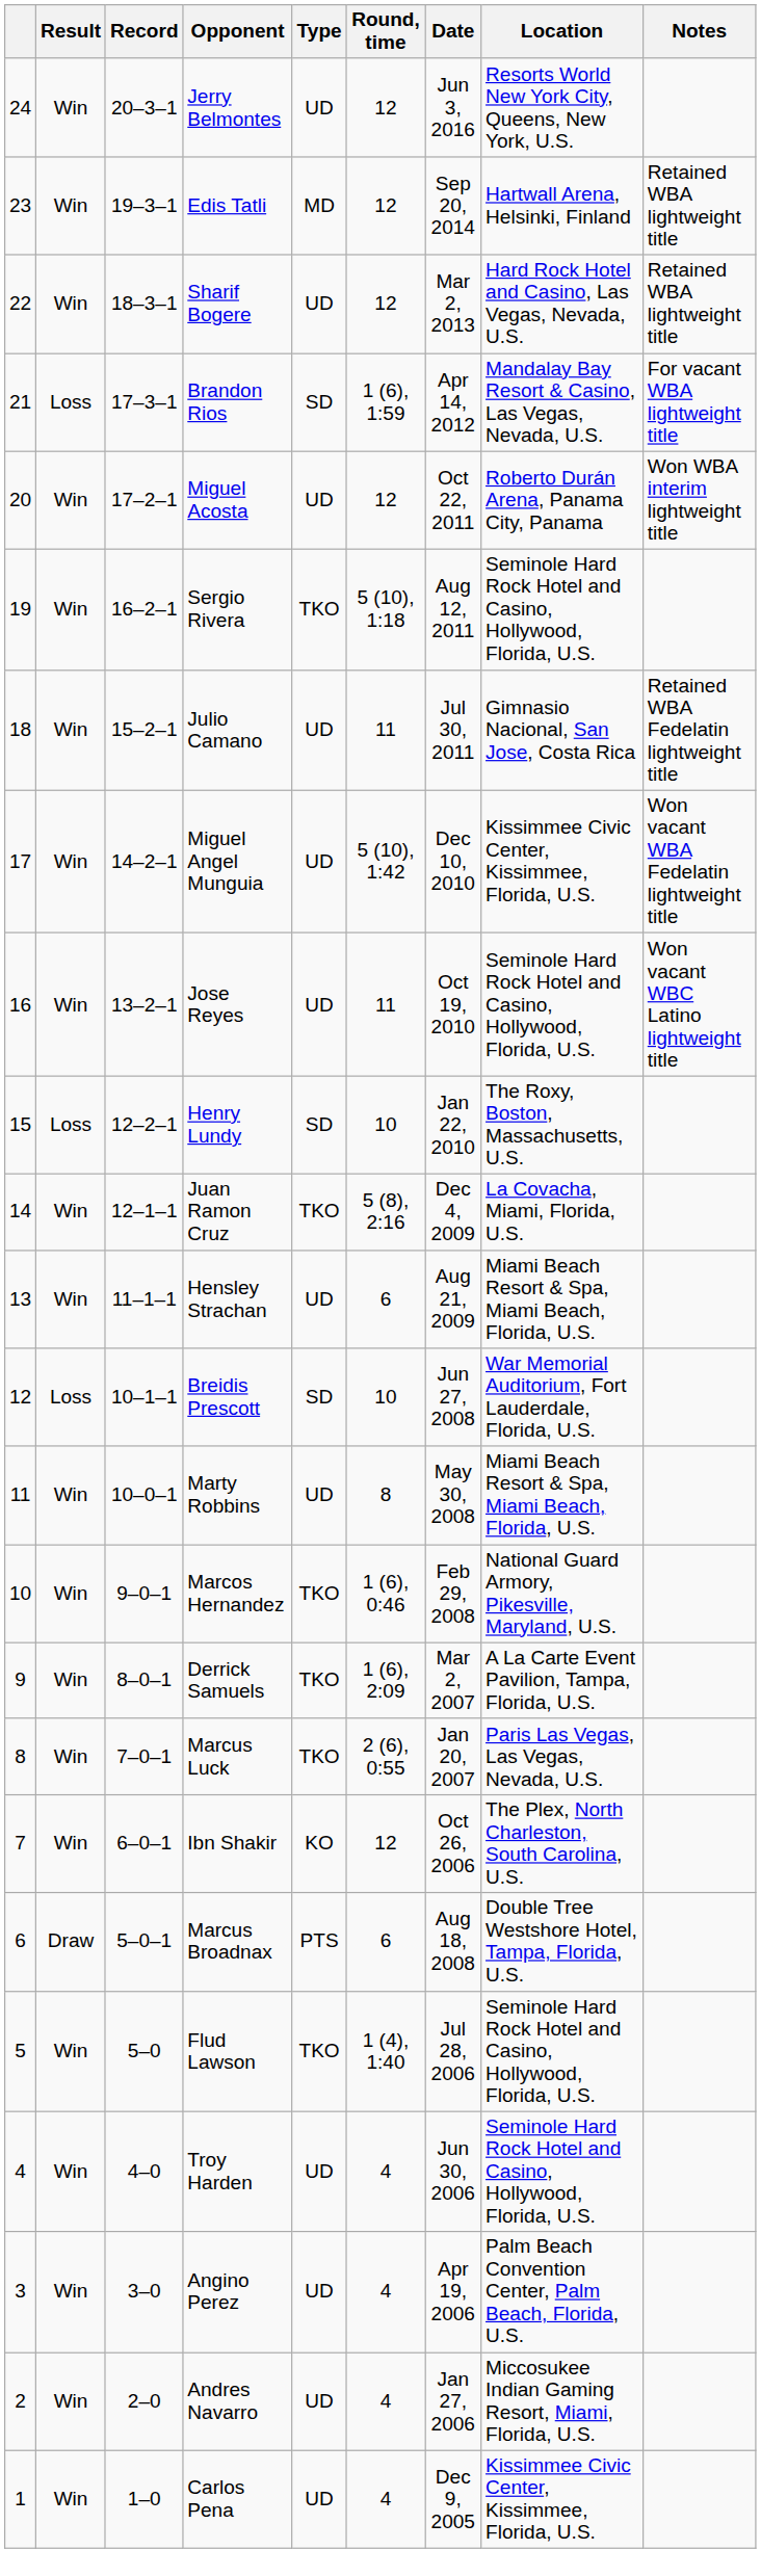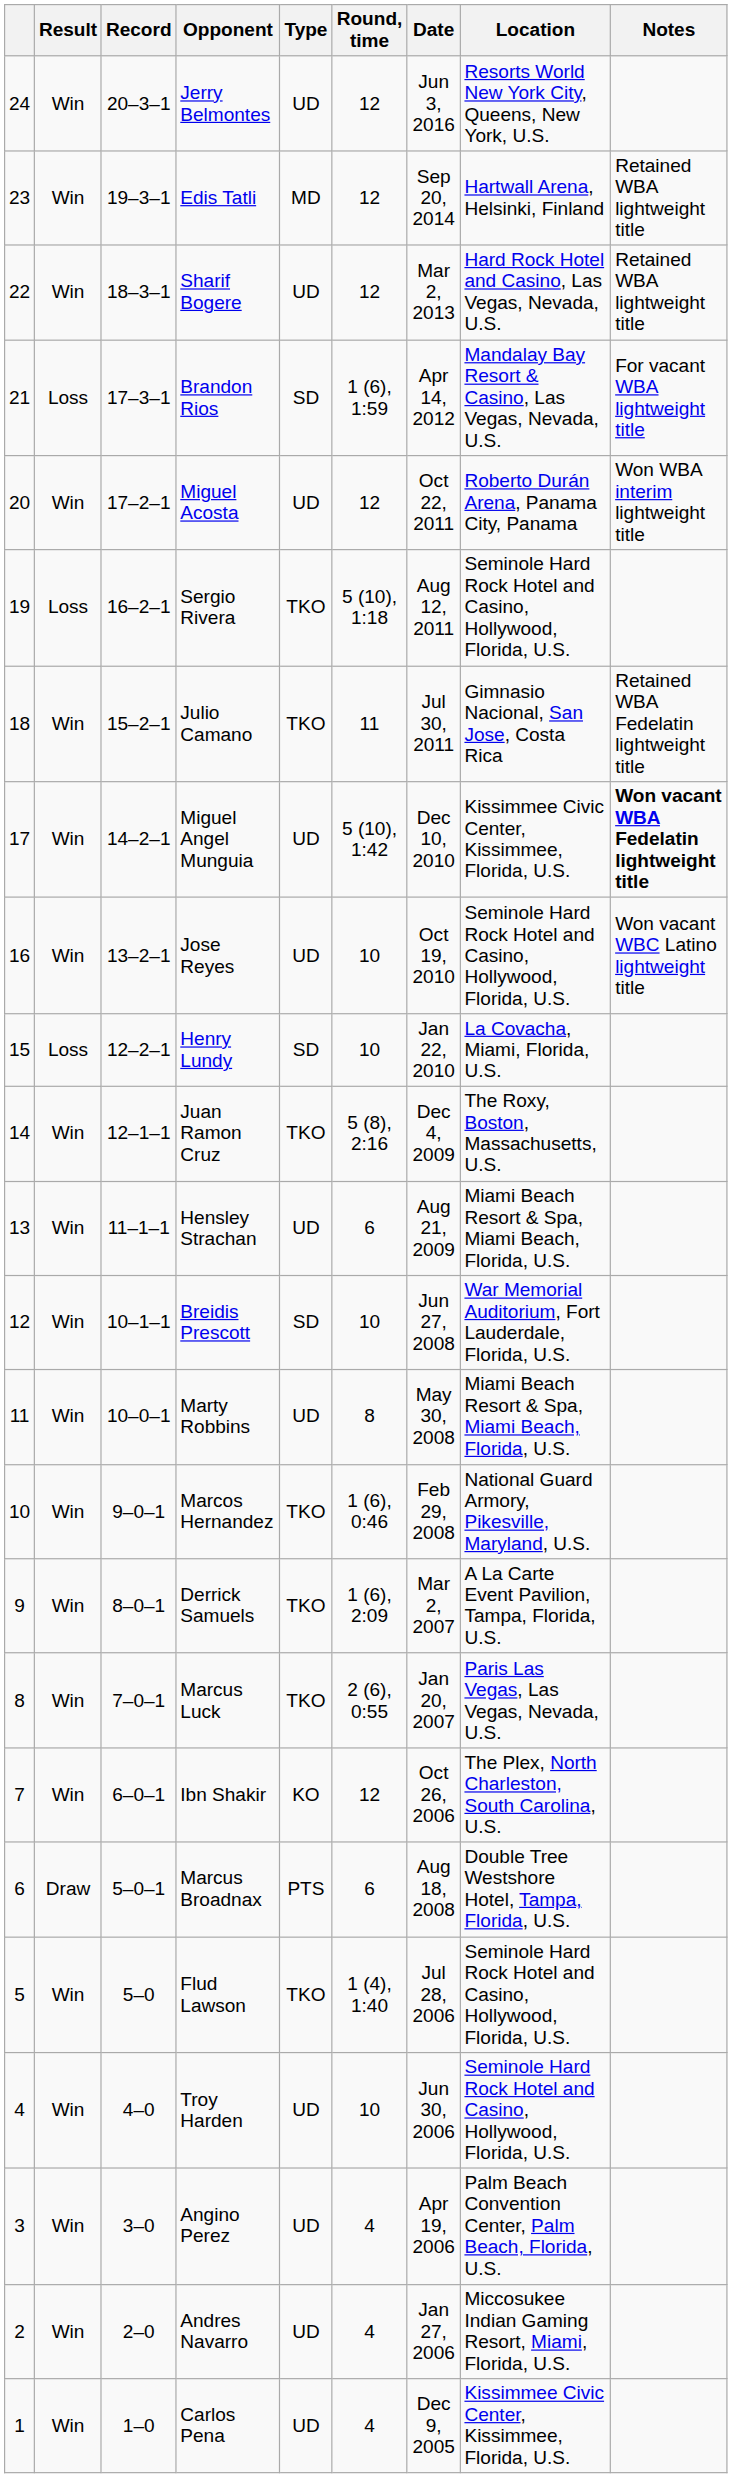Sergio Rivera | Result: Win -> Loss
Julio Camano | Type: UD -> TKO
Miguel Angel Munguia | Notes: normal -> bold
Jose Reyes | Round, time: 11 -> 10
Henry Lundy | Location: The Roxy, Boston, Massachusetts, U.S. -> La Covacha, Miami, Florida, U.S.
Juan Ramon Cruz | Location: La Covacha, Miami, Florida, U.S. -> The Roxy, Boston, Massachusetts, U.S.
Breidis Prescott | Result: Loss -> Win
Troy Harden | Round, time: 4 -> 10
